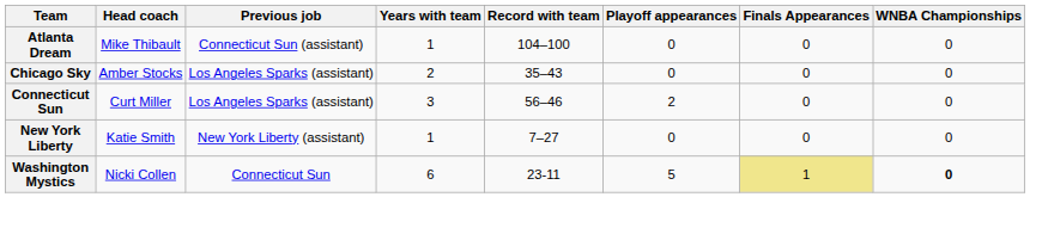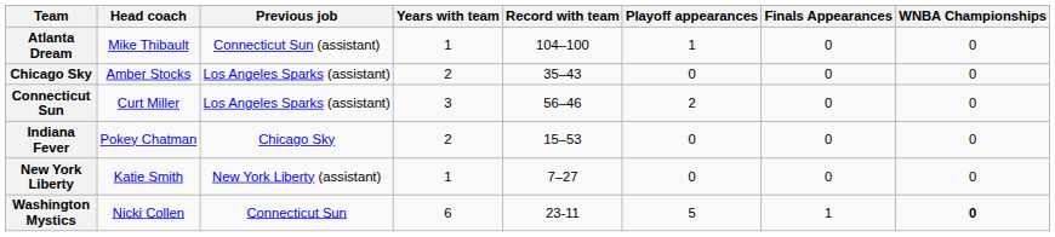Atlanta Dream | Playoff appearances: 0 -> 1
+ row: Indiana Fever | Pokey Chatman | Chicago Sky | 2 | 15–53 | 0 | 0 | 0
Washington Mystics | Finals Appearances: khaki background -> no background
